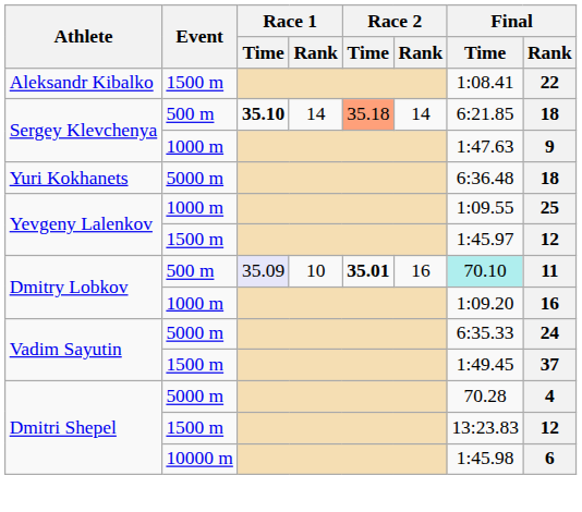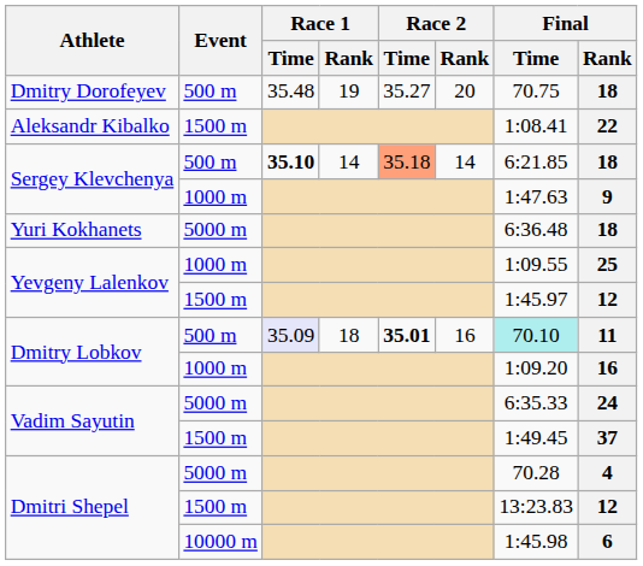+ row: Dmitry Dorofeyev | 500 m | 35.48 | 19 | 35.27 | 20 | 70.75 | 18
Dmitry Lobkov / 500 m | Race 1 / Rank: 10 -> 18
